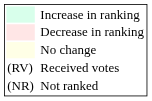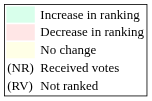Received votes | column 1: (RV) -> (NR)
Not ranked | column 1: (NR) -> (RV)
